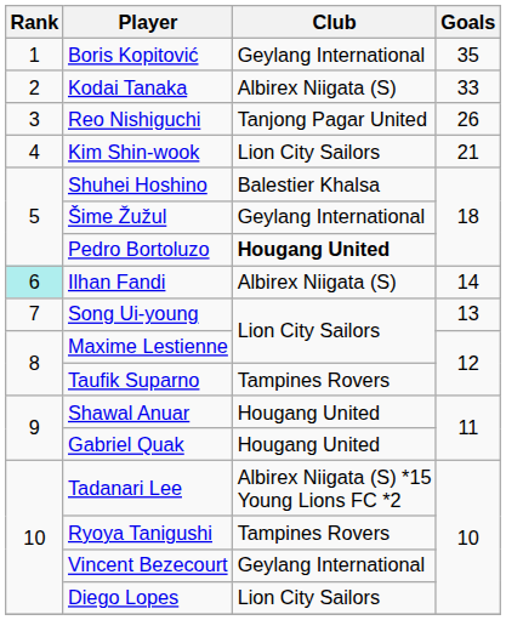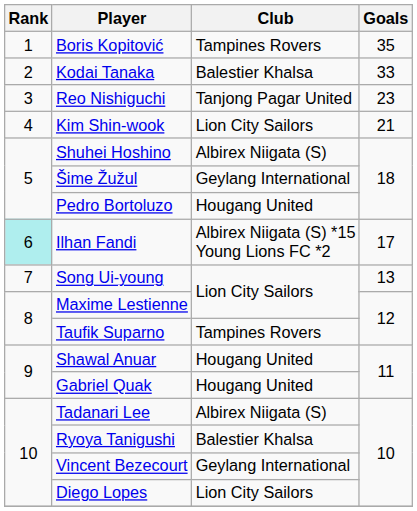Boris Kopitović | Club: Geylang International -> Tampines Rovers
Kodai Tanaka | Club: Albirex Niigata (S) -> Balestier Khalsa
Reo Nishiguchi | Goals: 26 -> 23
Shuhei Hoshino | Club: Balestier Khalsa -> Albirex Niigata (S)
Pedro Bortoluzo | Club: bold -> normal
Ilhan Fandi | Club: Albirex Niigata (S) -> Albirex Niigata (S) *15 Young Lions FC *2
Ilhan Fandi | Goals: 14 -> 17
Tadanari Lee | Club: Albirex Niigata (S) *15 Young Lions FC *2 -> Albirex Niigata (S)
Ryoya Tanigushi | Club: Tampines Rovers -> Balestier Khalsa
